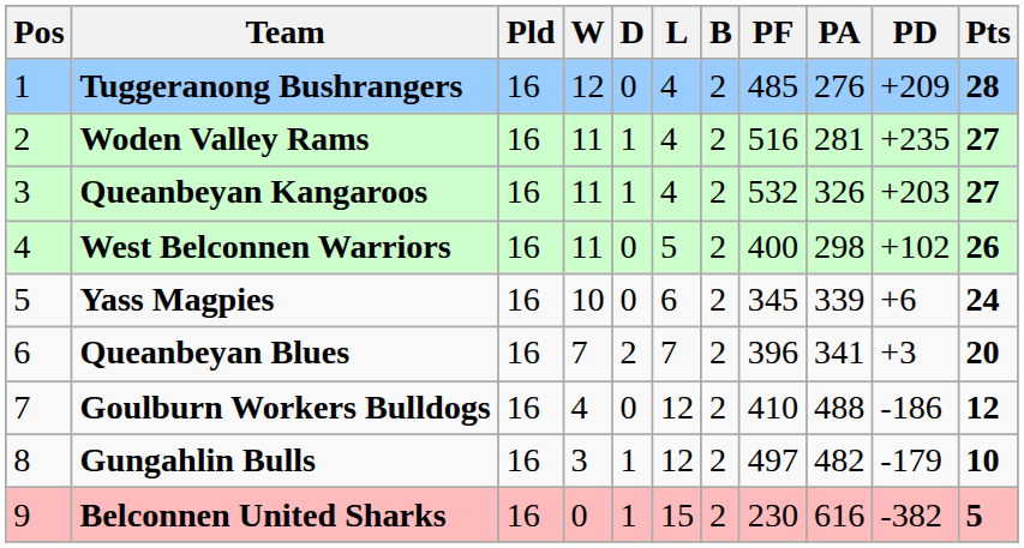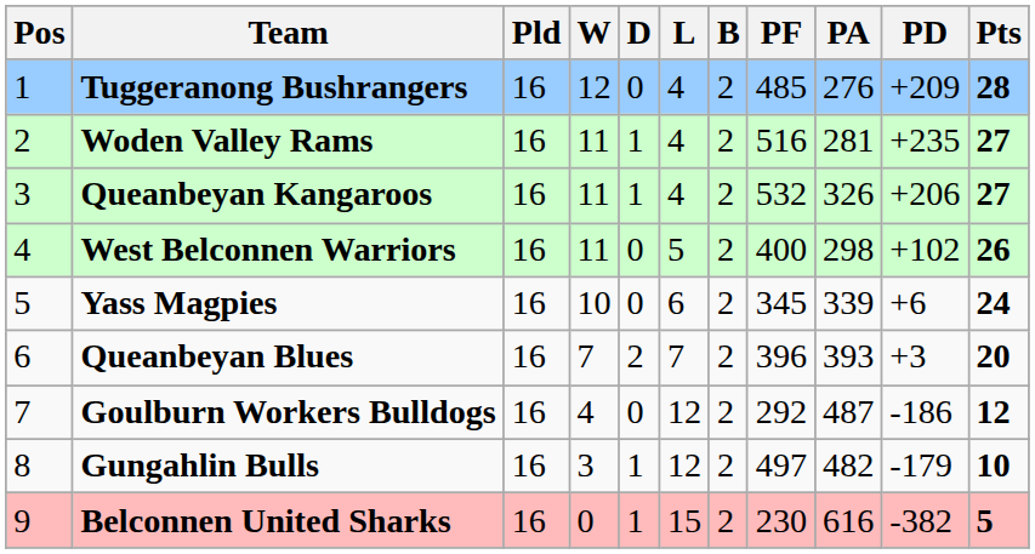Queanbeyan Kangaroos | PD: +203 -> +206
Queanbeyan Blues | PA: 341 -> 393
Goulburn Workers Bulldogs | PF: 410 -> 292
Goulburn Workers Bulldogs | PA: 488 -> 487
